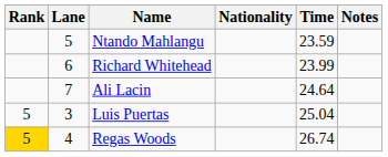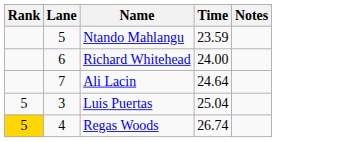- column: Nationality
Richard Whitehead | Time: 23.99 -> 24.00
